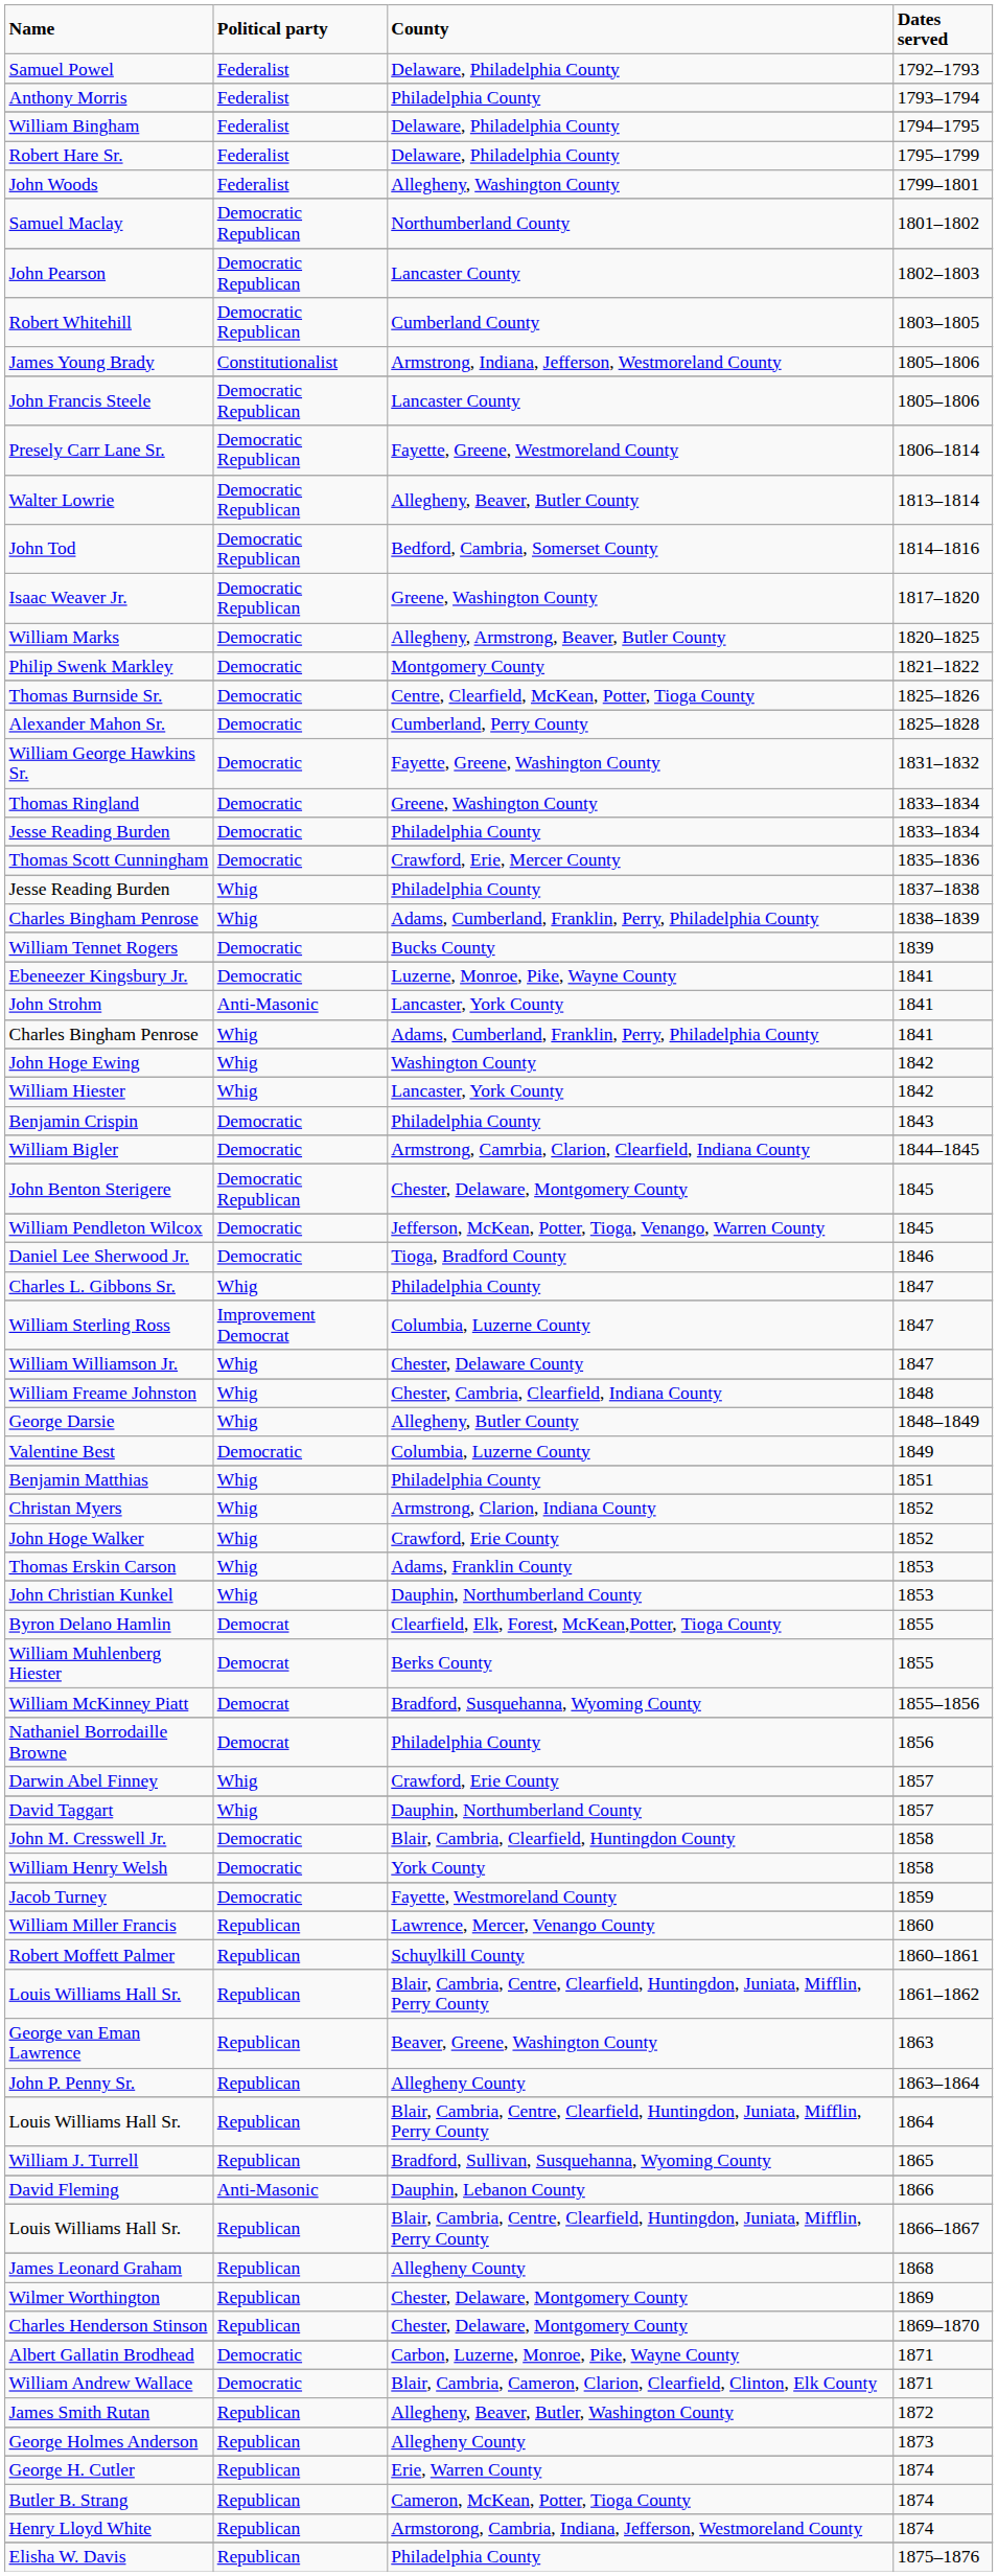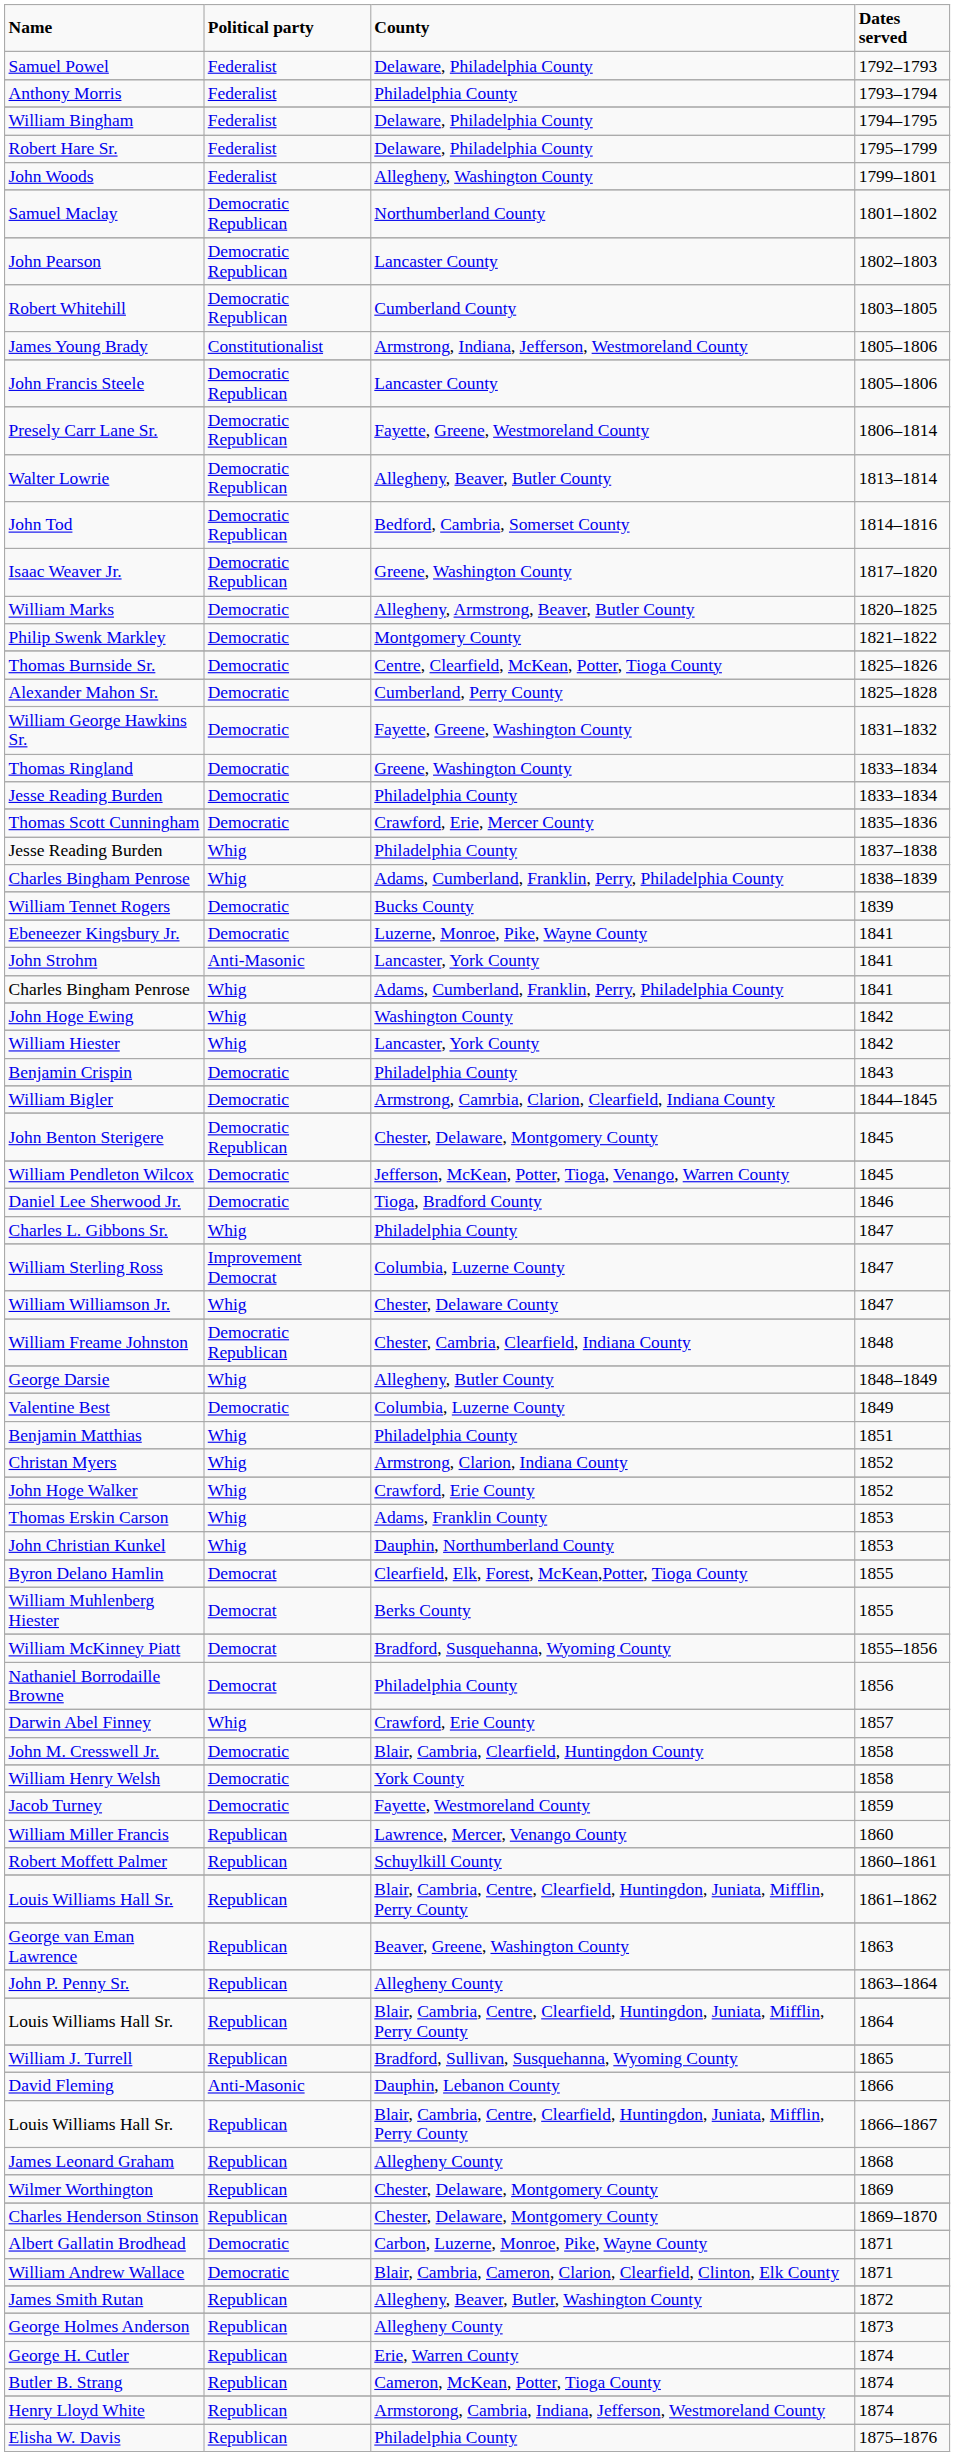William Freame Johnston | Political party: Whig -> Democratic Republican
- row: David Taggart | Whig | Dauphin, Northumberland County | 1857
